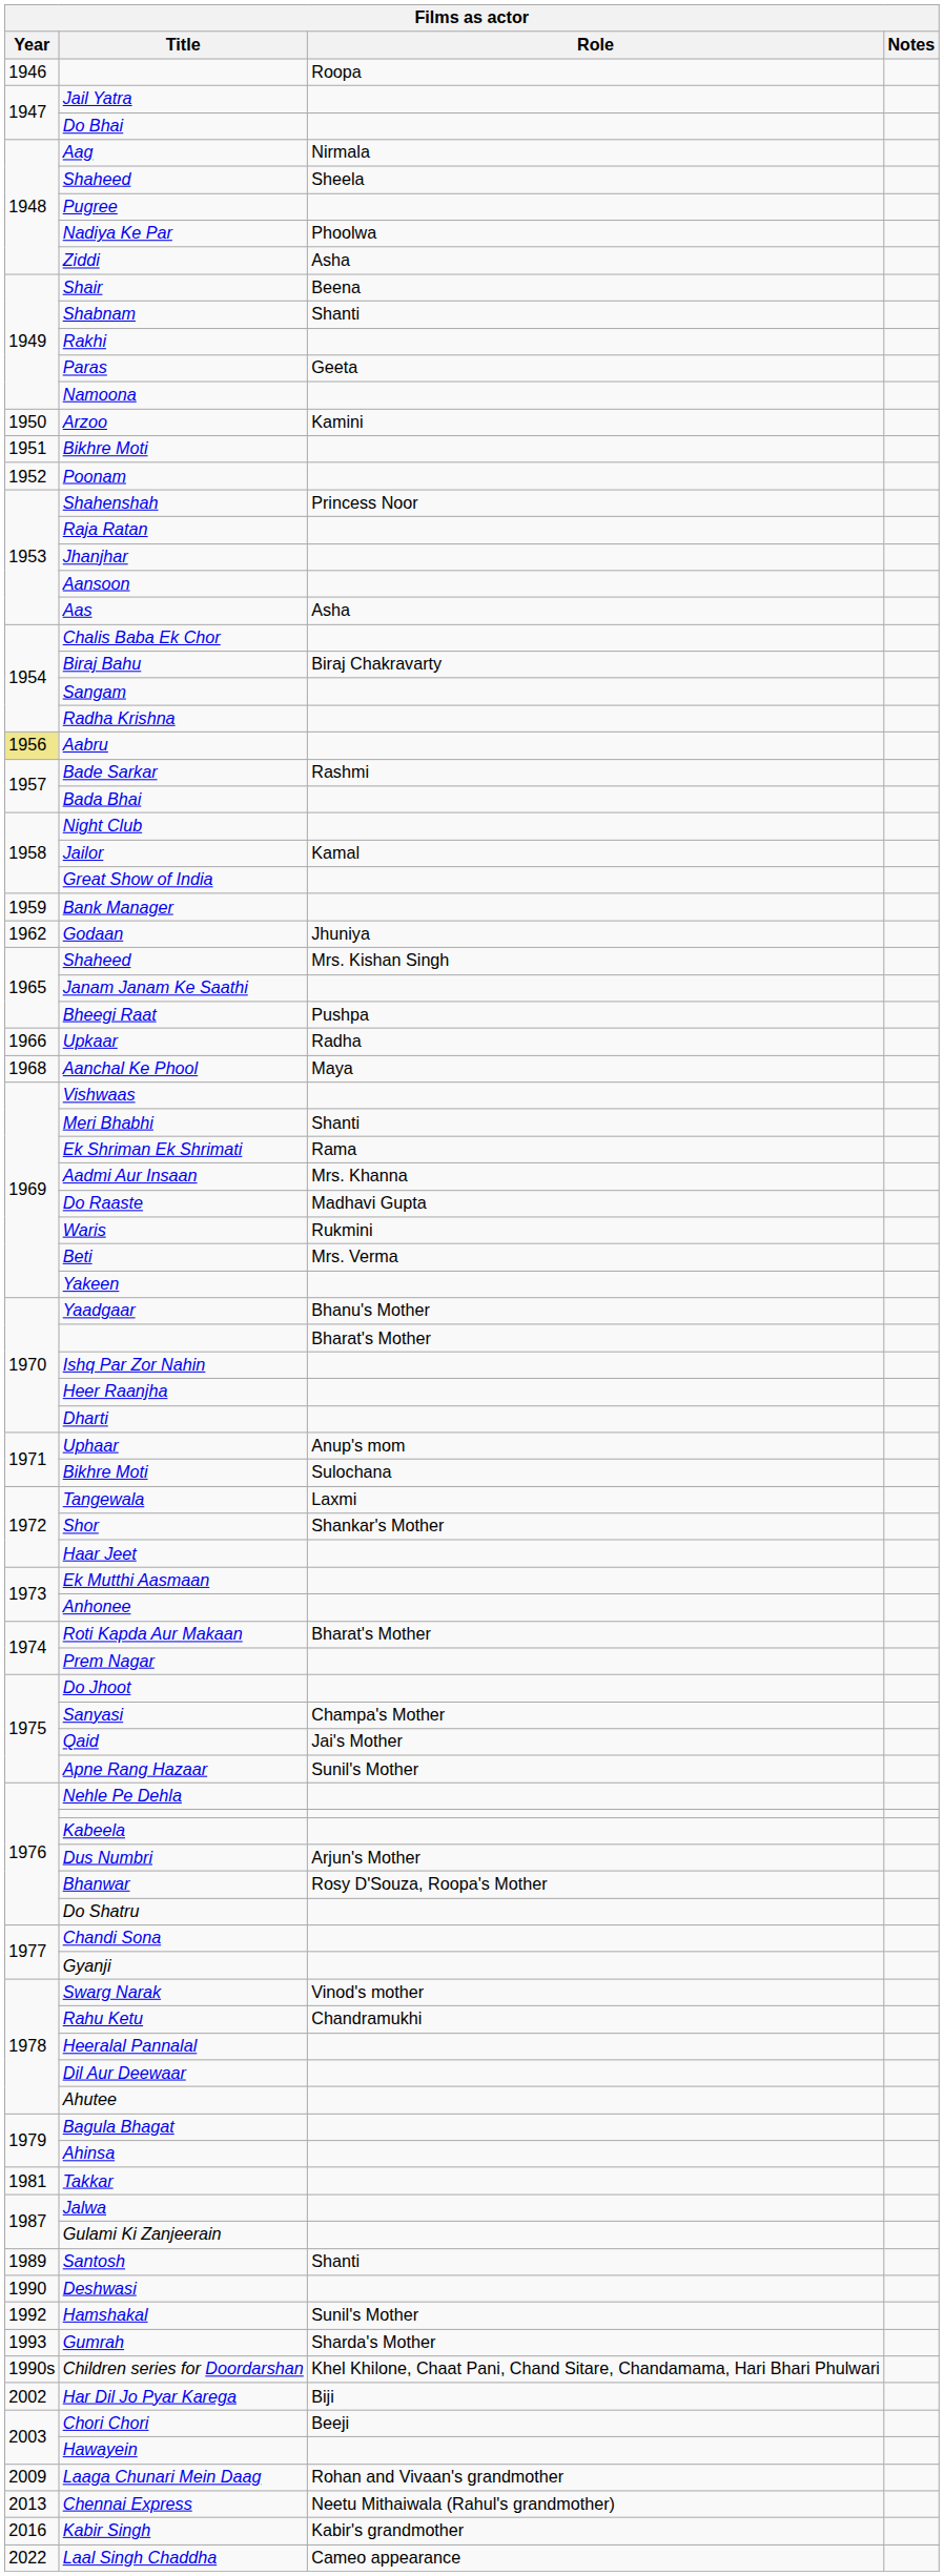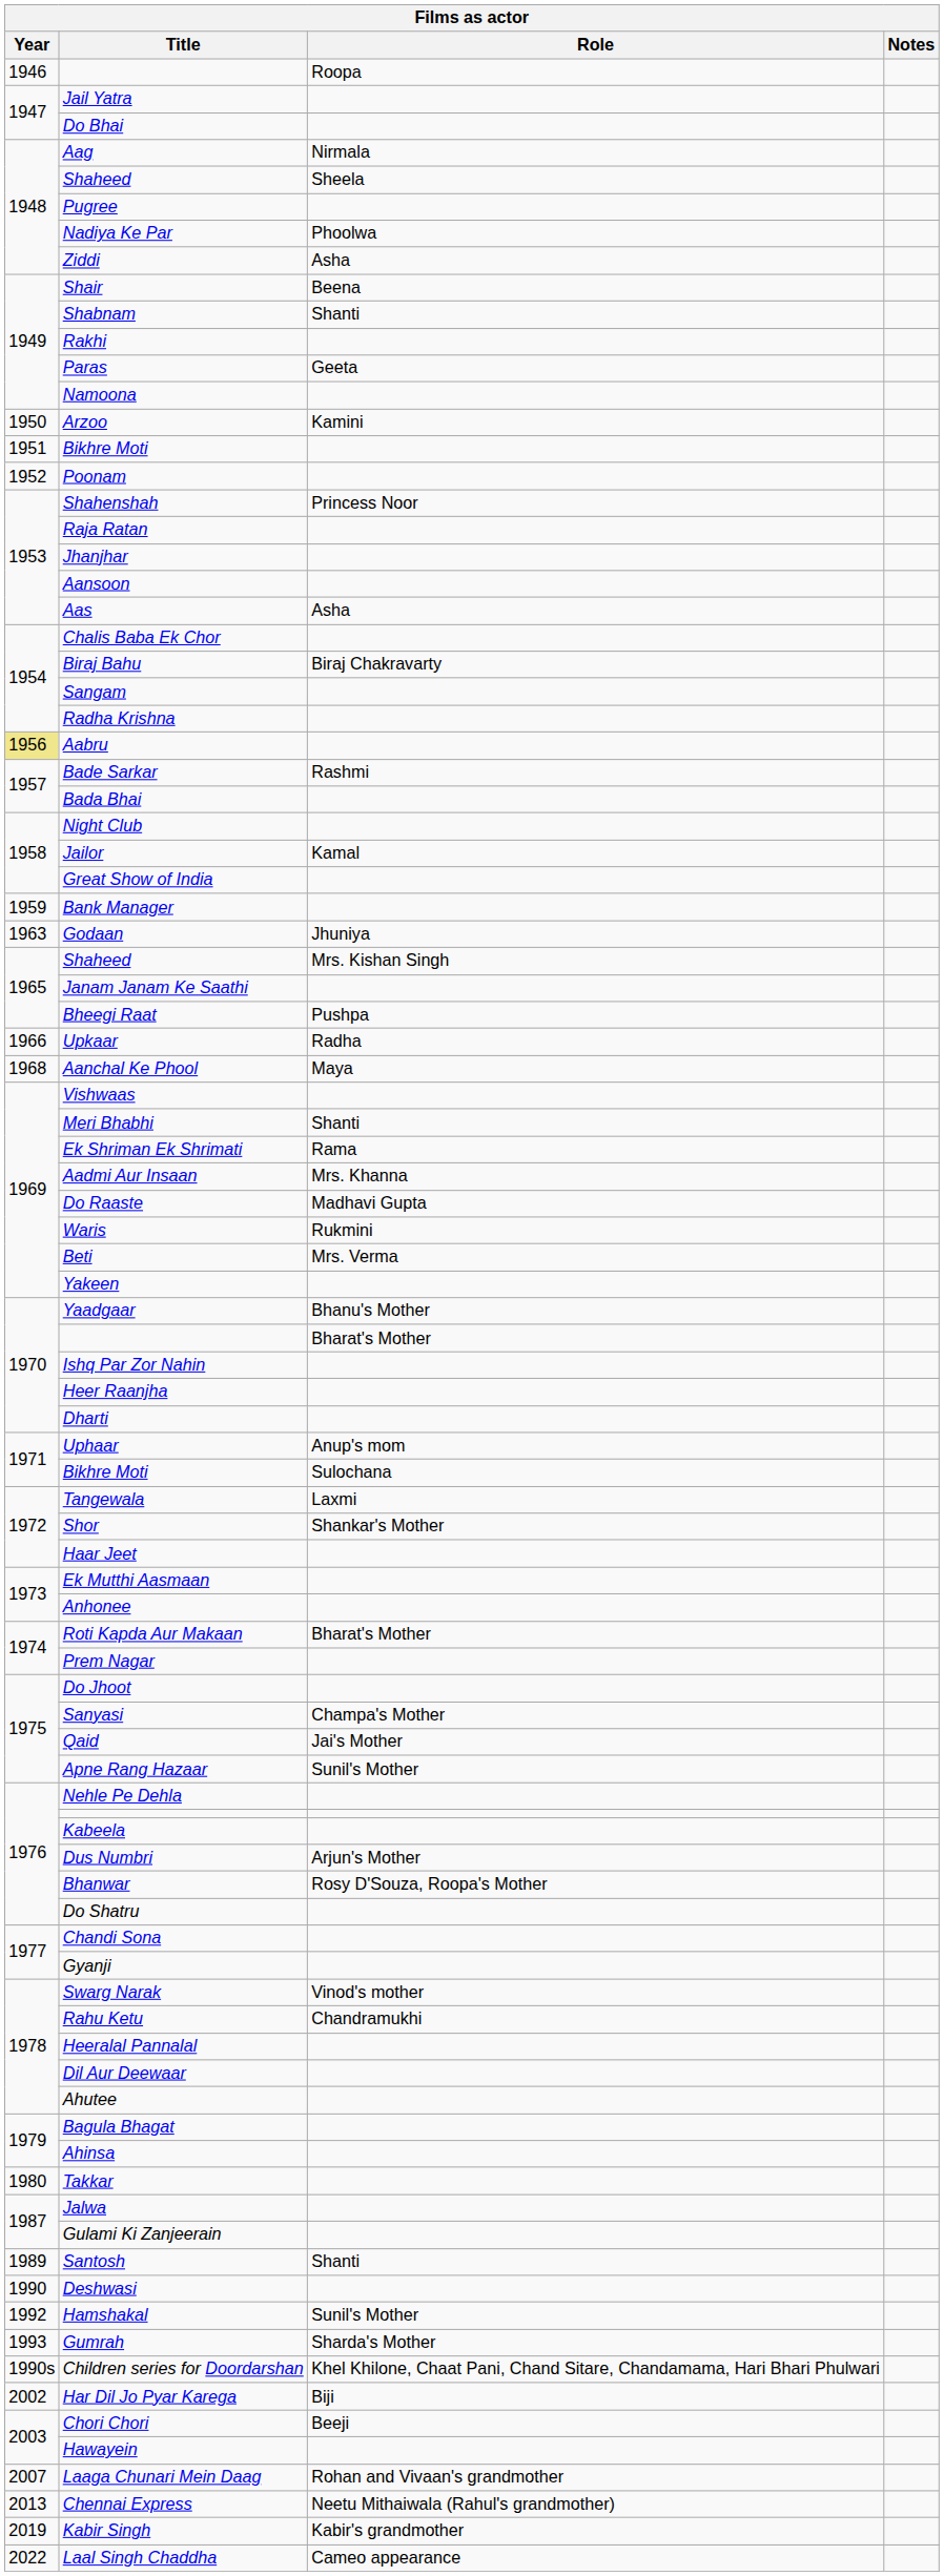Godaan | Year: 1962 -> 1963
Takkar | Year: 1981 -> 1980
Laaga Chunari Mein Daag | Year: 2009 -> 2007
Kabir Singh | Year: 2016 -> 2019
